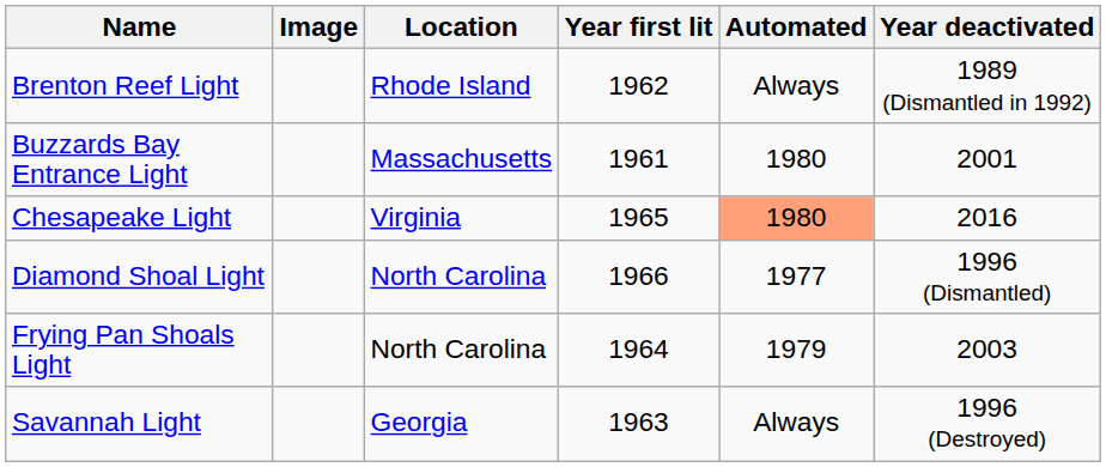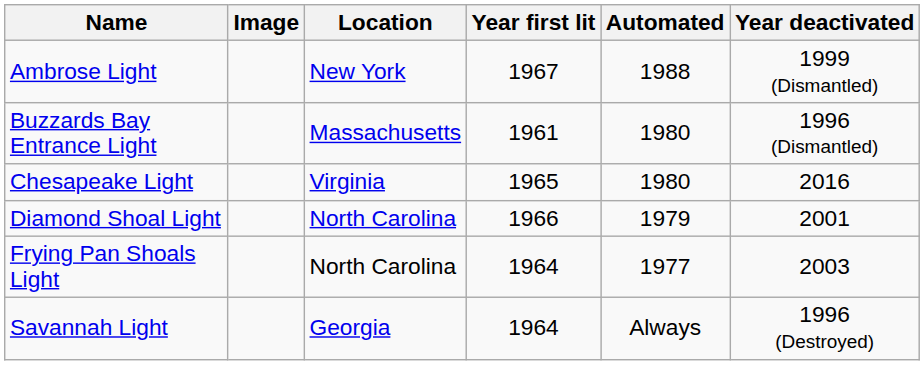+ row: Ambrose Light | New York | 1967 | 1988 | 1999 (Dismantled)
- row: Brenton Reef Light | Rhode Island | 1962 | Always | 1989 (Dismantled in 1992)
Buzzards Bay Entrance Light | Year deactivated: 2001 -> 1996 (Dismantled)
Chesapeake Light | Automated: lightsalmon background -> no background
Diamond Shoal Light | Automated: 1977 -> 1979
Diamond Shoal Light | Year deactivated: 1996 (Dismantled) -> 2001
Frying Pan Shoals Light | Automated: 1979 -> 1977
Savannah Light | Year first lit: 1963 -> 1964
